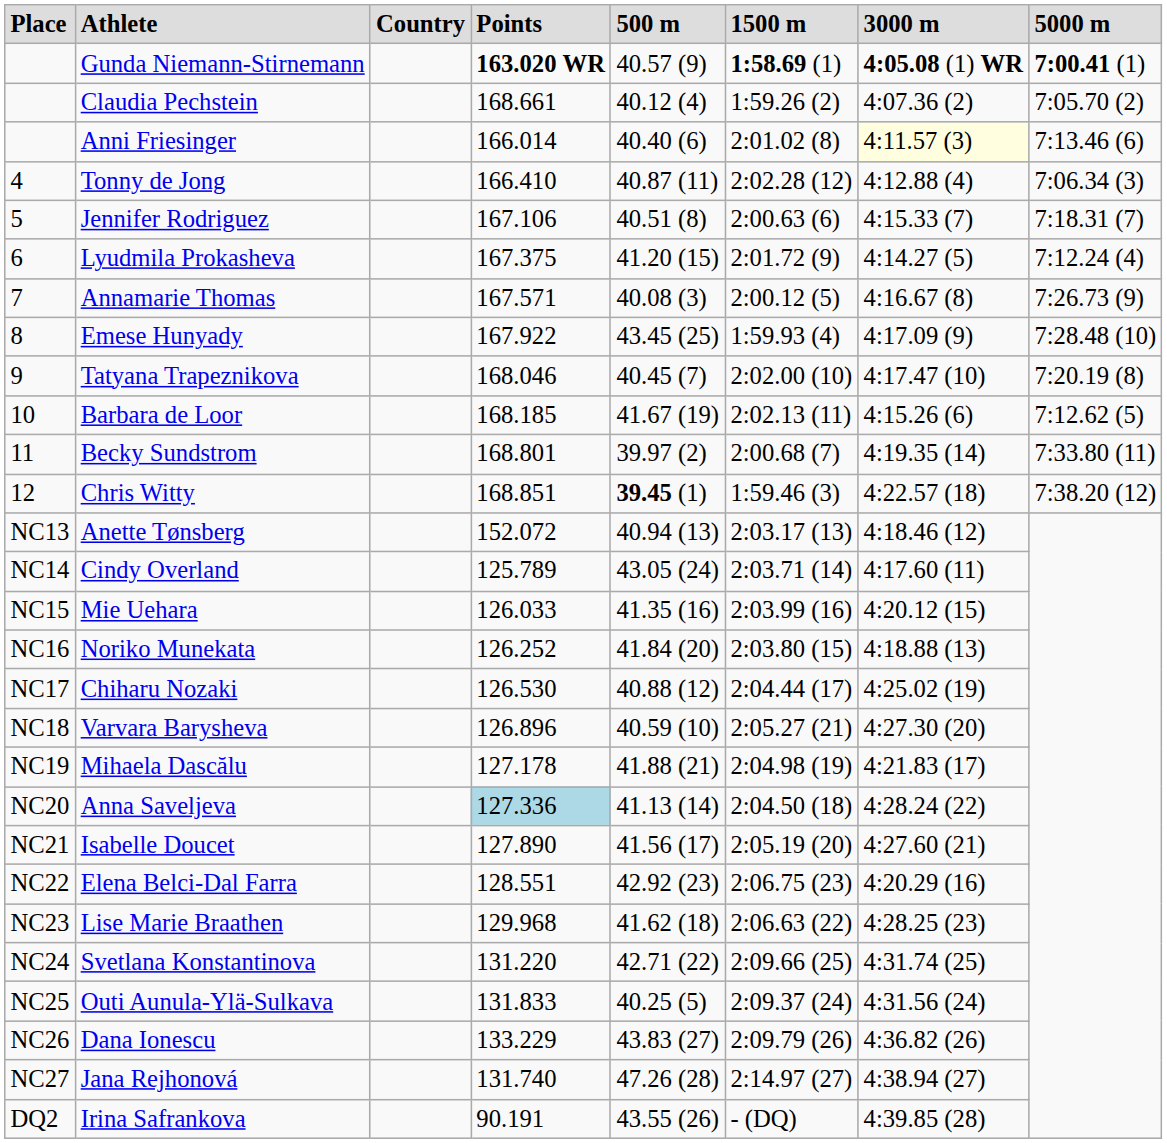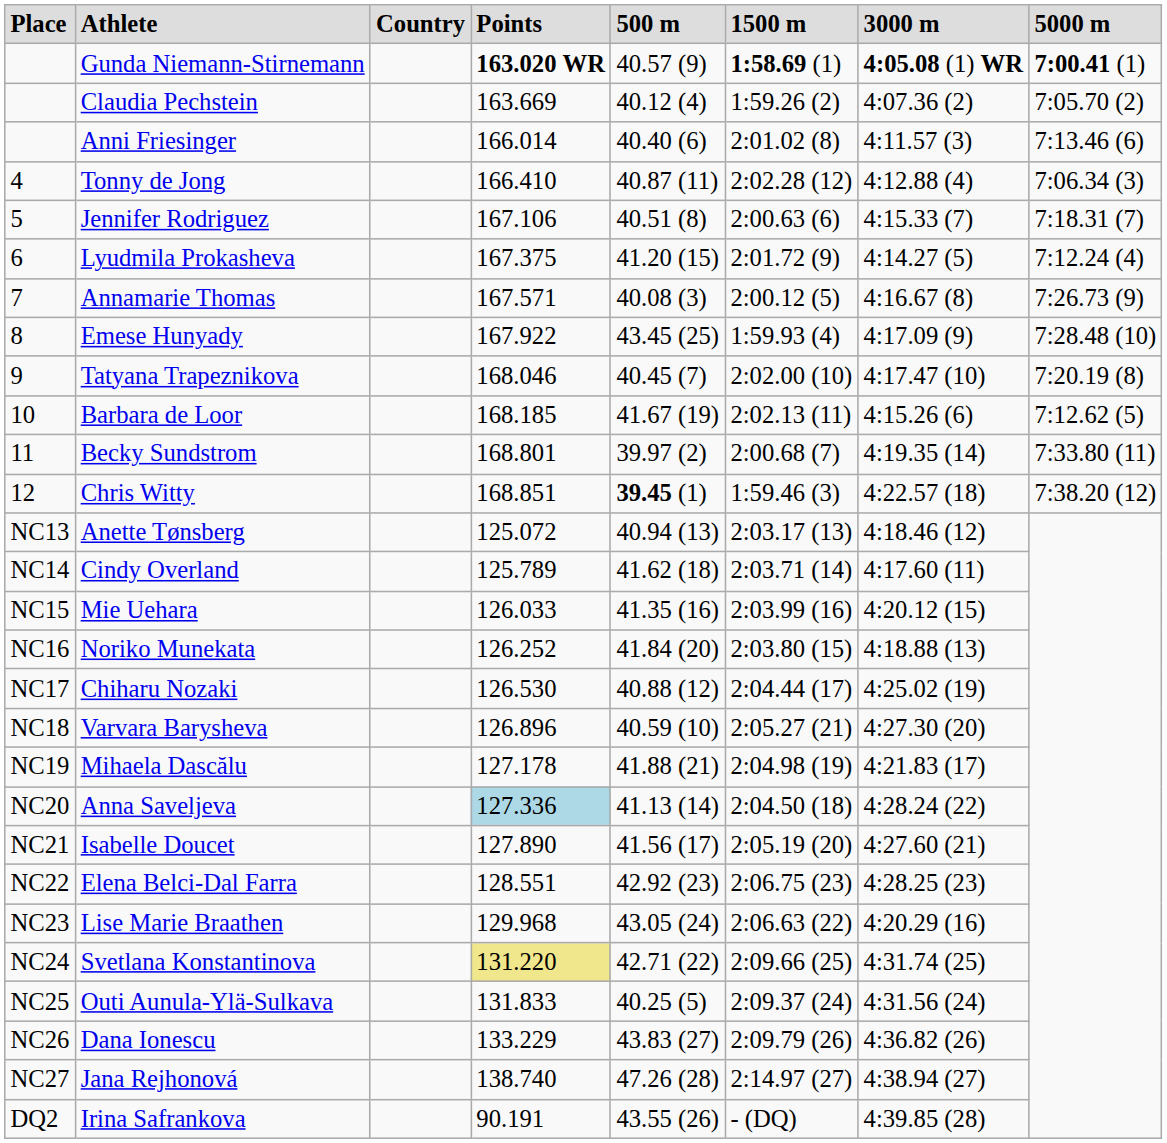Claudia Pechstein | Points: 168.661 -> 163.669
Anni Friesinger | 3000 m: lightyellow background -> no background
Anette Tønsberg | Points: 152.072 -> 125.072
Cindy Overland | 500 m: 43.05 (24) -> 41.62 (18)
Elena Belci-Dal Farra | 3000 m: 4:20.29 (16) -> 4:28.25 (23)
Lise Marie Braathen | 500 m: 41.62 (18) -> 43.05 (24)
Lise Marie Braathen | 3000 m: 4:28.25 (23) -> 4:20.29 (16)
Svetlana Konstantinova | Points: no background -> khaki background
Jana Rejhonová | Points: 131.740 -> 138.740
